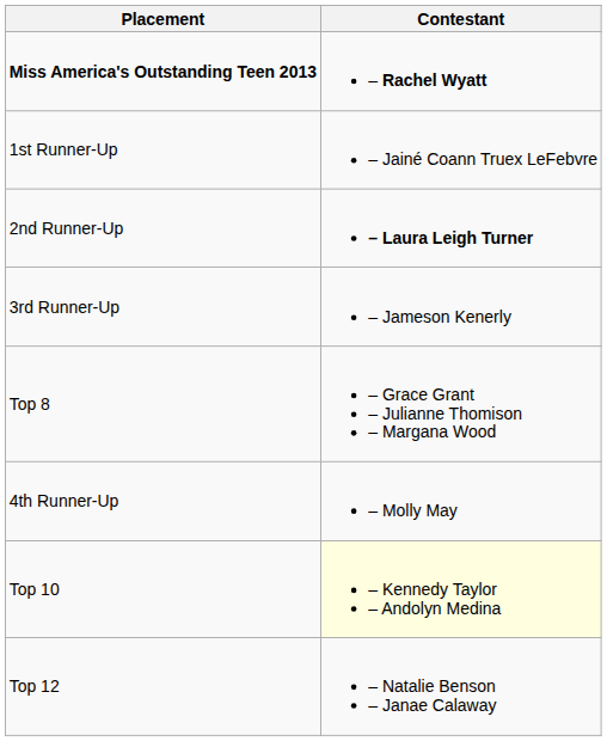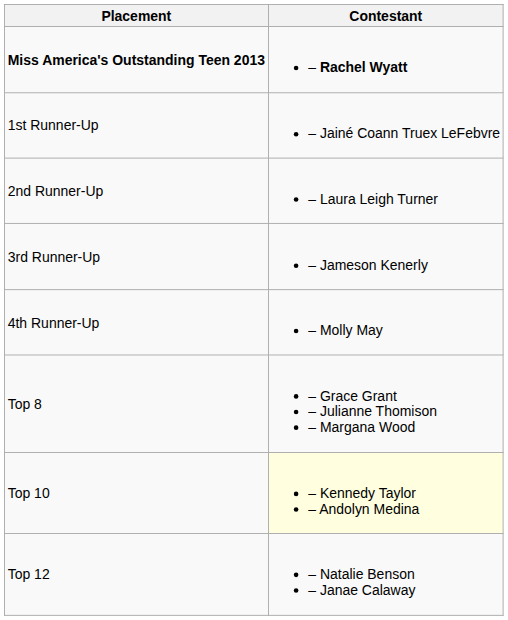2nd Runner-Up | Contestant: bold -> normal
rows swapped: 4th Runner-Up <-> Top 8
